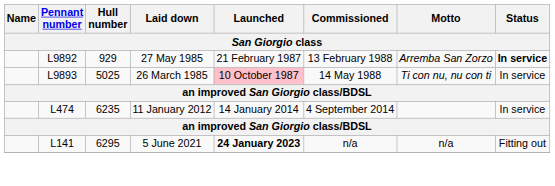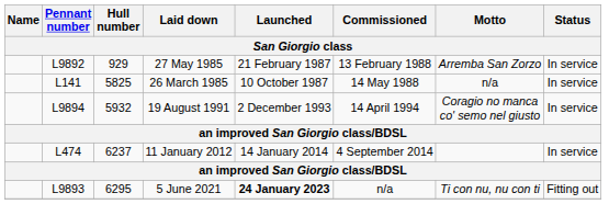27 May 1985 | Status: bold -> normal
26 March 1985 | Pennant number: L9893 -> L141
26 March 1985 | Hull number: 5025 -> 5825
26 March 1985 | Launched: pink background -> no background
26 March 1985 | Motto: Ti con nu, nu con ti -> n/a
+ row: L9894 | 5932 | 19 August 1991 | 2 December 1993 | 14 April 1994 | Coragio no manca co' semo nel giusto | In service
11 January 2012 | Hull number: 6235 -> 6237
5 June 2021 | Pennant number: L141 -> L9893
5 June 2021 | Motto: n/a -> Ti con nu, nu con ti
